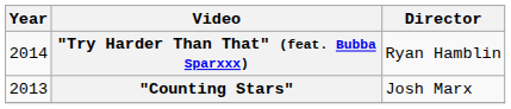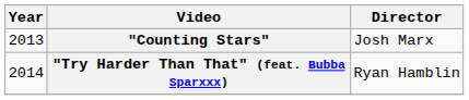rows swapped: "Counting Stars" <-> "Try Harder Than That" (feat. Bubba Sparxxx)
